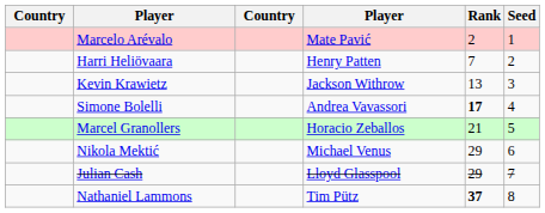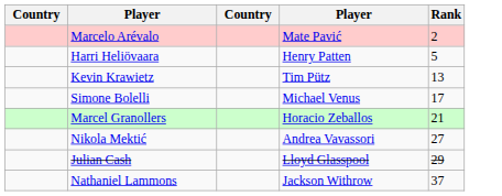- column: Seed | 1 | 2 | 3 | 4 | 5 | 6 | 7 | 8
Harri Heliövaara | Rank: 7 -> 5
Kevin Krawietz | column 4: Jackson Withrow -> Tim Pütz
Simone Bolelli | column 4: Andrea Vavassori -> Michael Venus
Simone Bolelli | Rank: bold -> normal
Nikola Mektić | column 4: Michael Venus -> Andrea Vavassori
Nikola Mektić | Rank: 29 -> 27
Nathaniel Lammons | column 4: Tim Pütz -> Jackson Withrow
Nathaniel Lammons | Rank: bold -> normal
